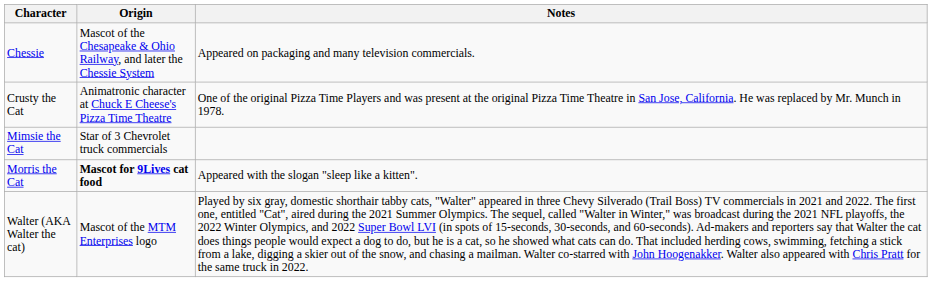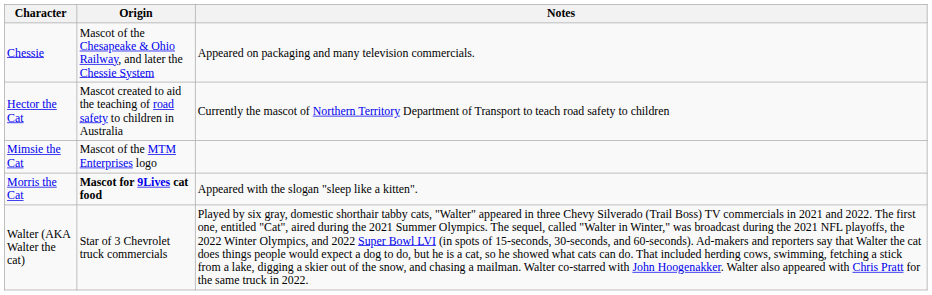- row: Crusty the Cat | Animatronic character at Chuck E Cheese's Pizza Time Theatre | One of the original Pizza Time Players and was present at the original Pizza Time Theatre in San Jose, California. He was replaced by Mr. Munch in 1978.
+ row: Hector the Cat | Mascot created to aid the teaching of road safety to children in Australia | Currently the mascot of Northern Territory Department of Transport to teach road safety to children
Mimsie the Cat | Origin: Star of 3 Chevrolet truck commercials -> Mascot of the MTM Enterprises logo
Walter (AKA Walter the cat) | Origin: Mascot of the MTM Enterprises logo -> Star of 3 Chevrolet truck commercials
